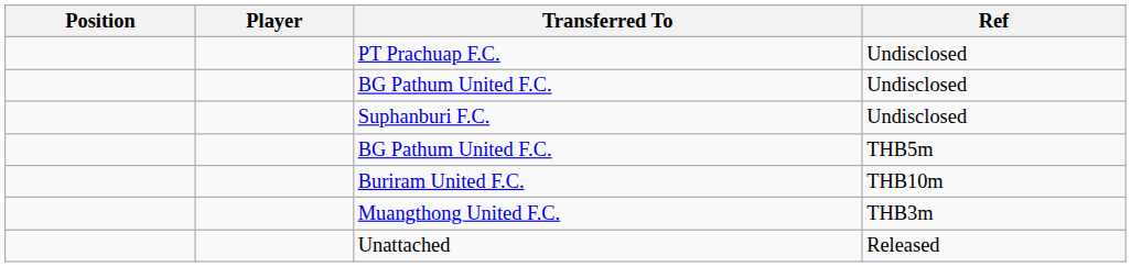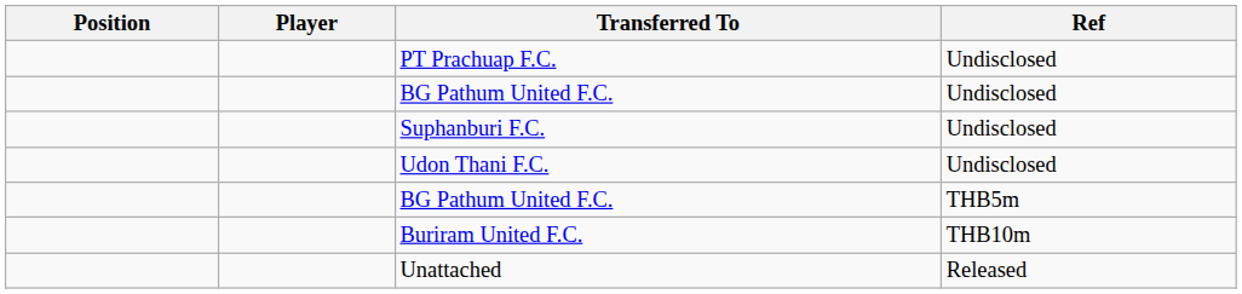+ row: Udon Thani F.C. | Undisclosed
- row: Muangthong United F.C. | THB3m
